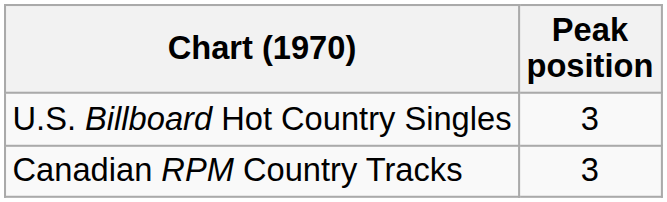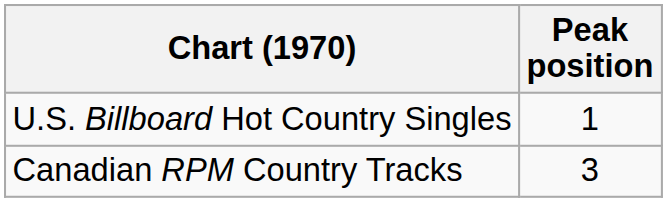U.S. Billboard Hot Country Singles | Peak position: 3 -> 1
